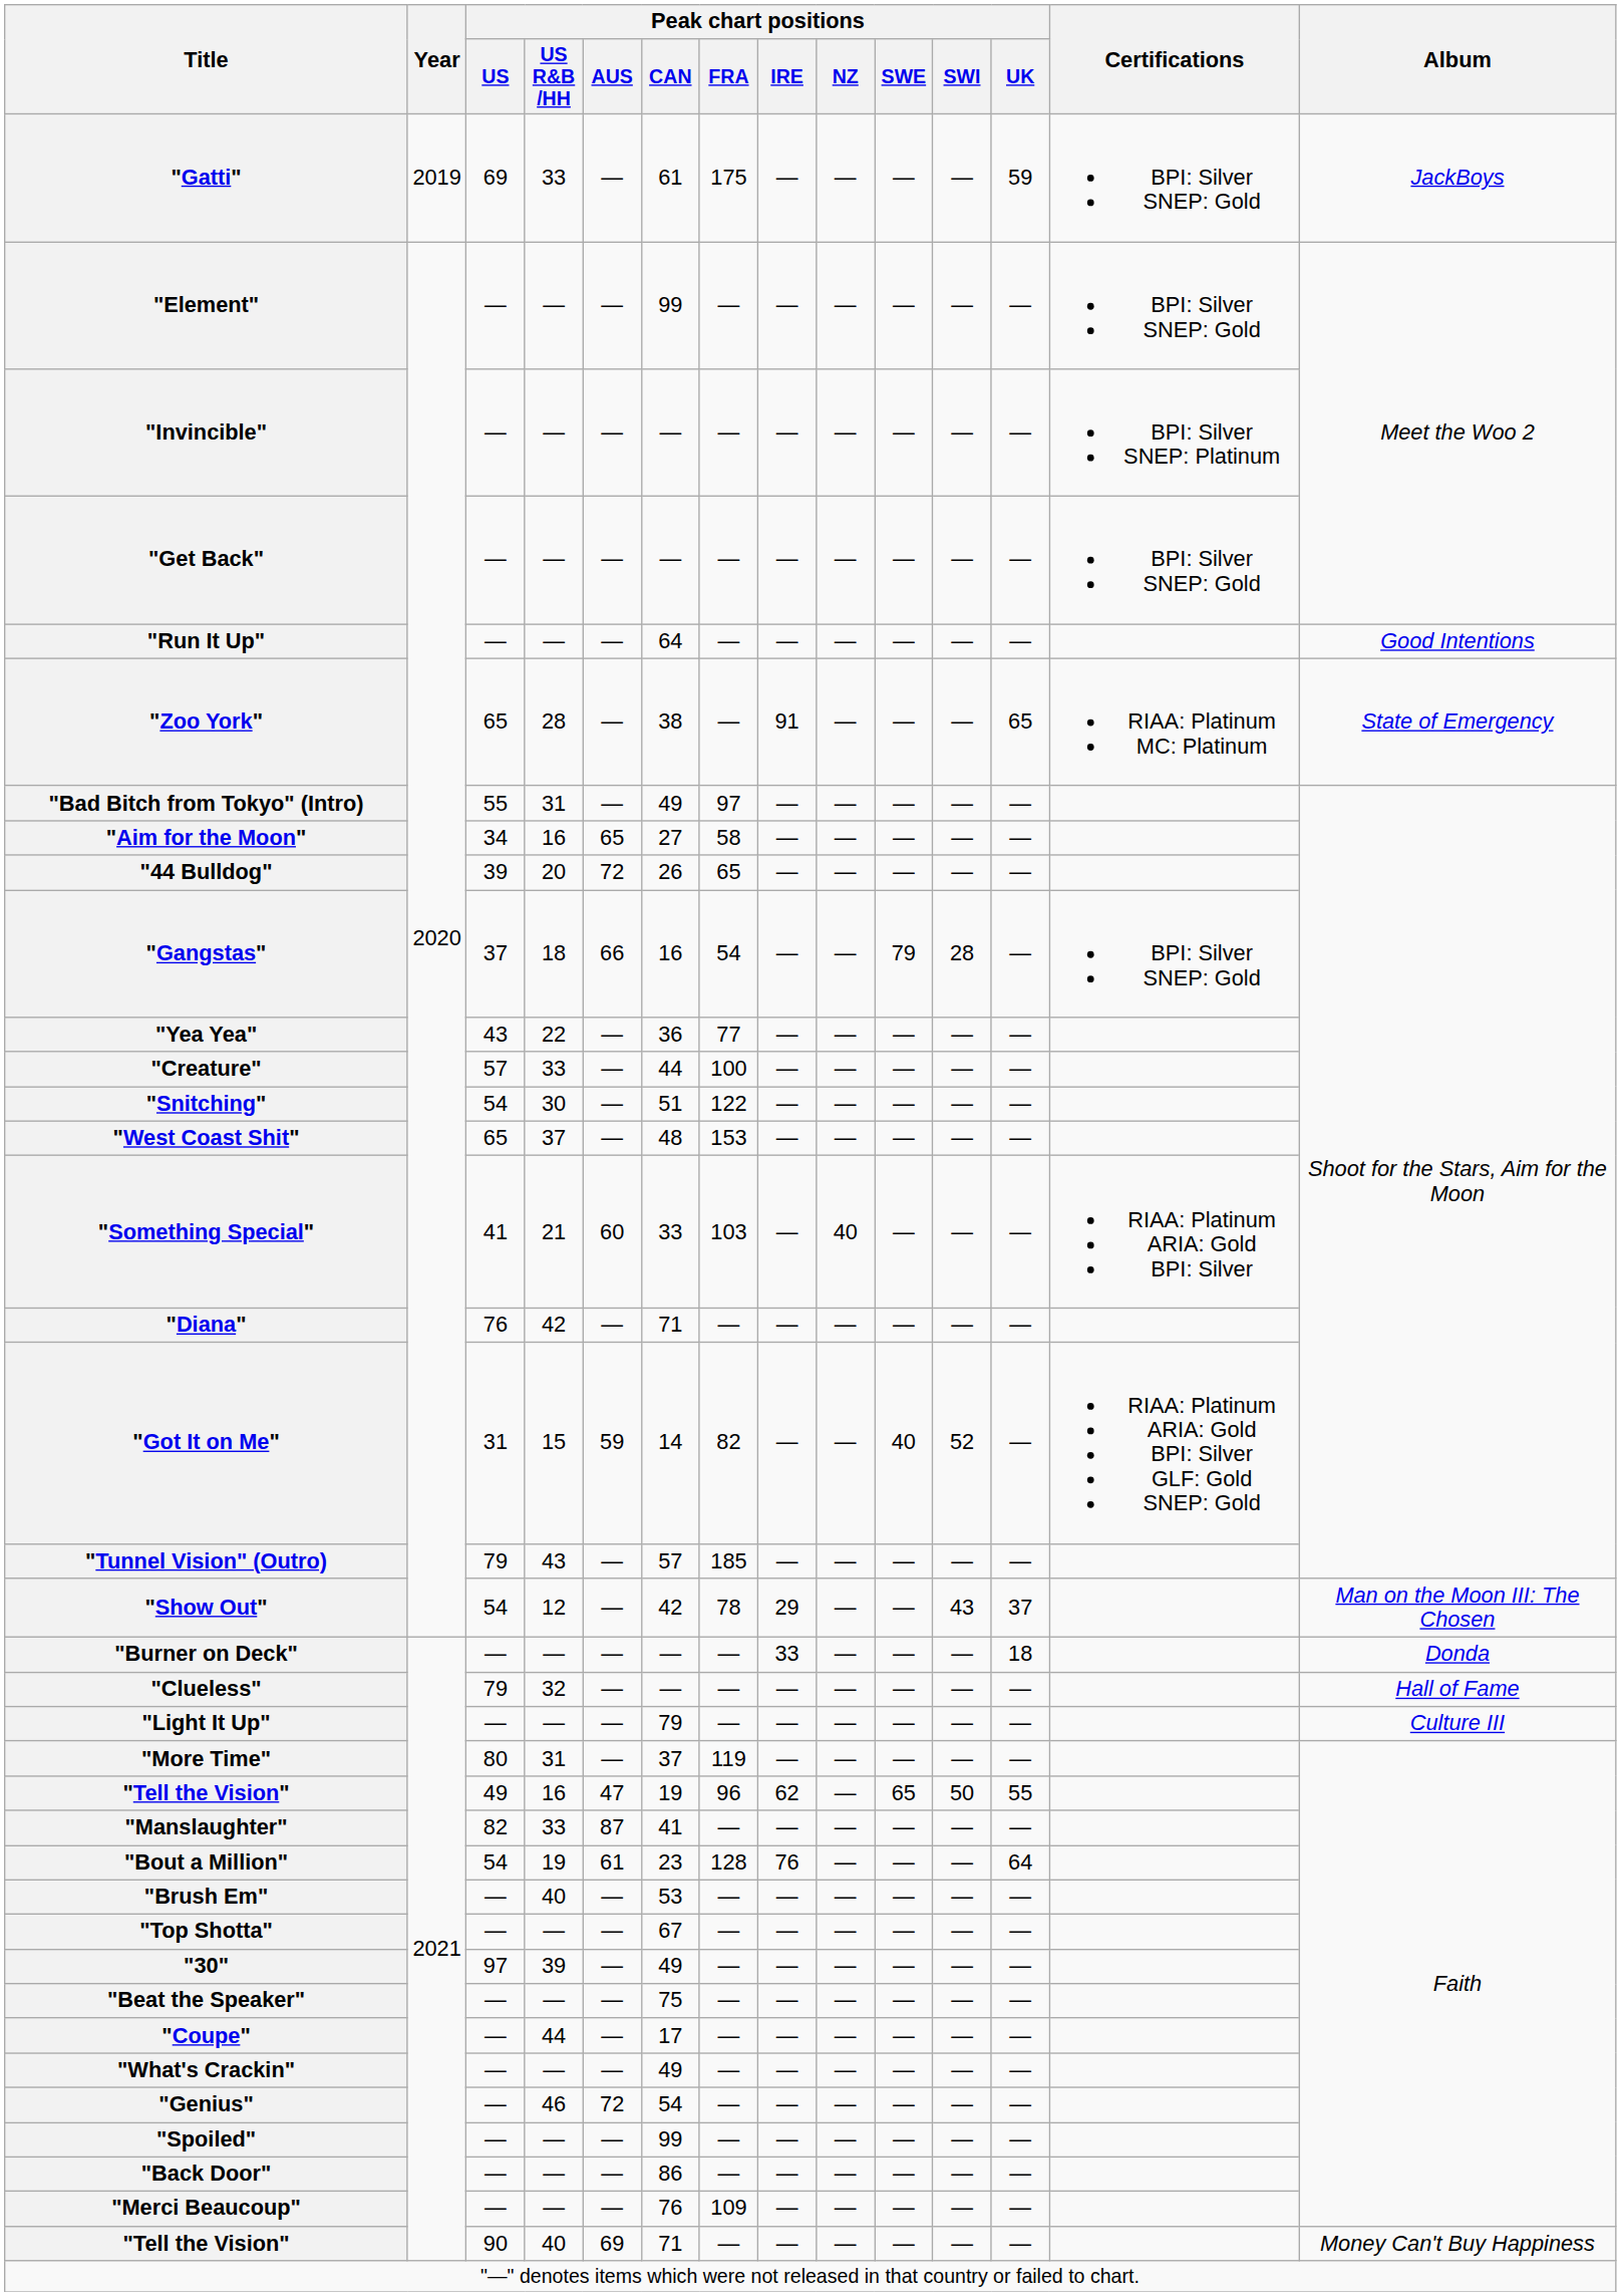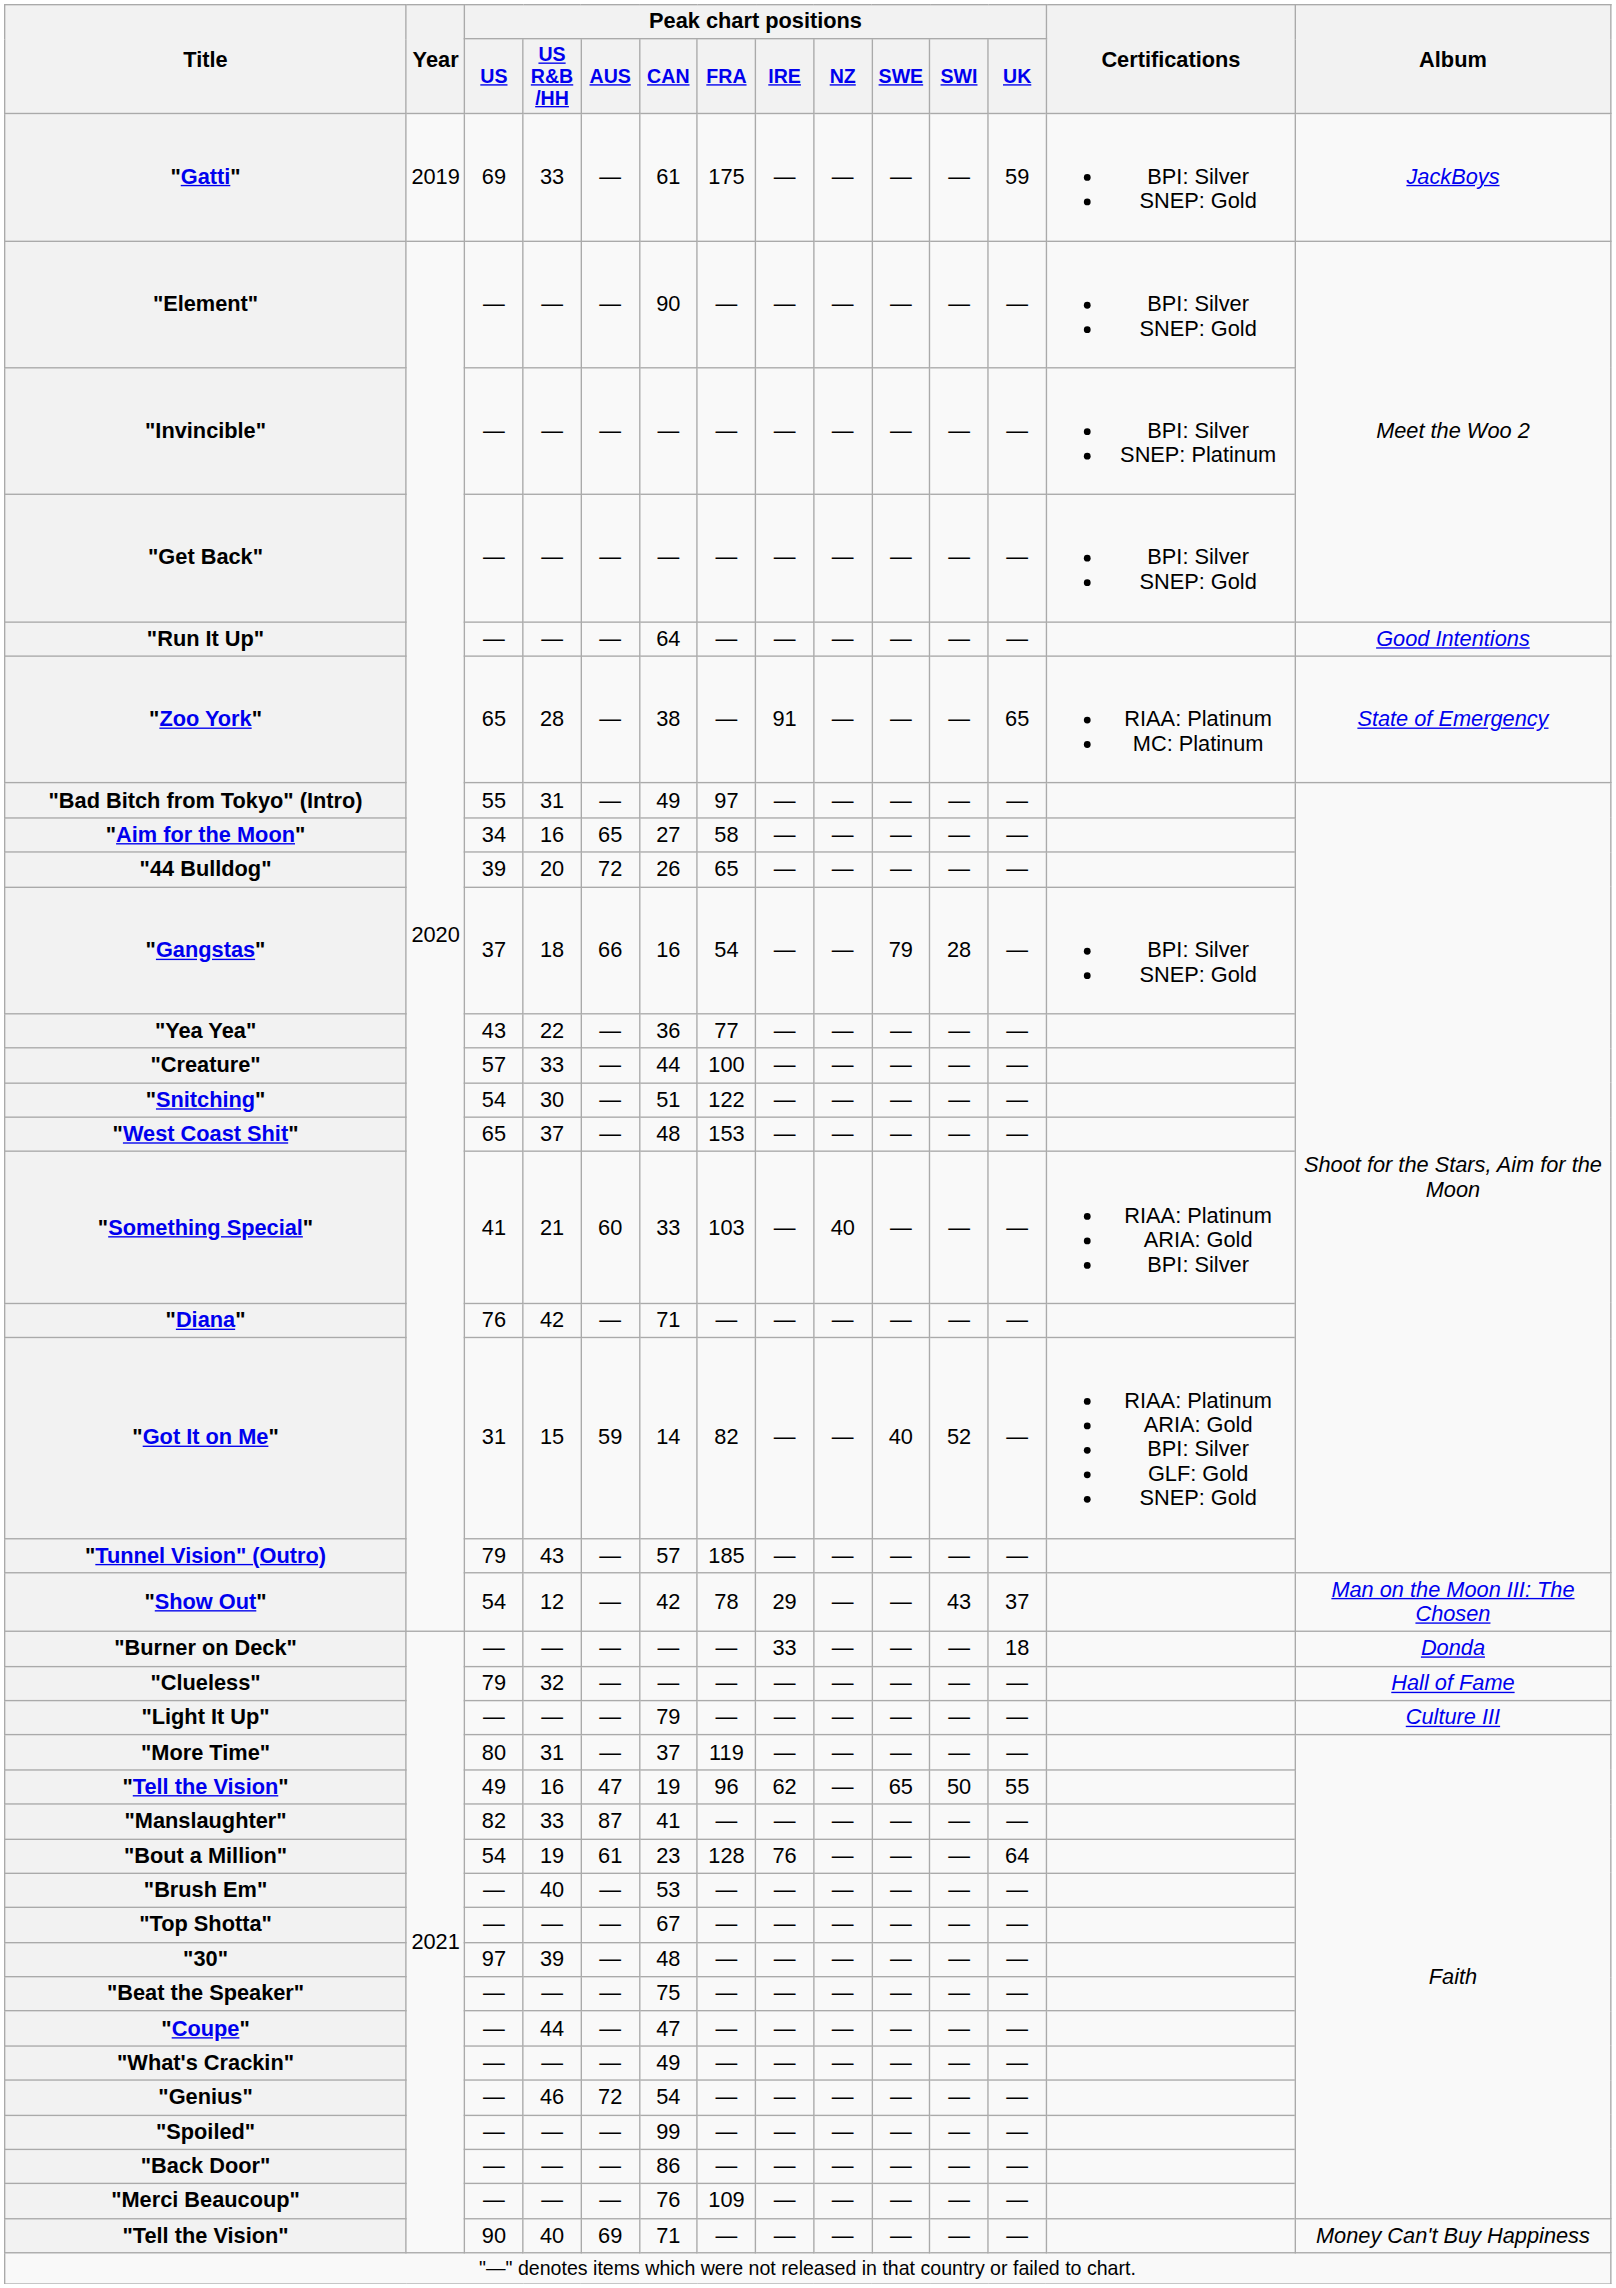"Element" | Peak chart positions / CAN: 99 -> 90
"30" | Peak chart positions / CAN: 49 -> 48
"Coupe" | Peak chart positions / CAN: 17 -> 47
